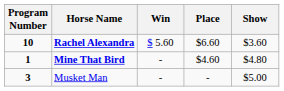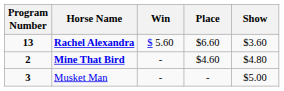Rachel Alexandra | Program Number: 10 -> 13
Mine That Bird | Program Number: 1 -> 2
